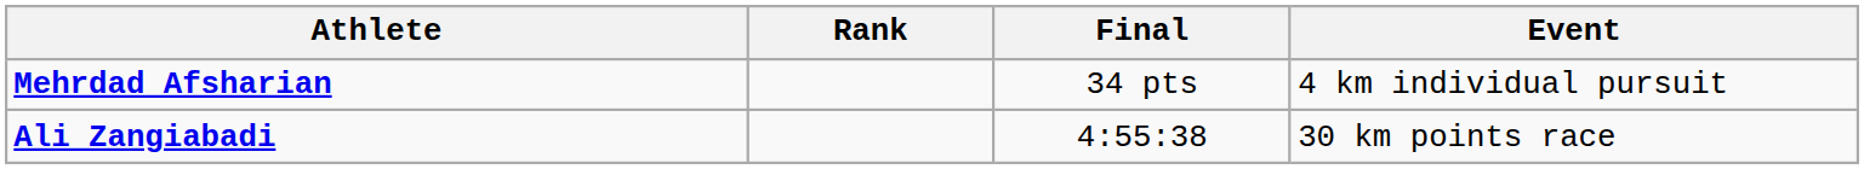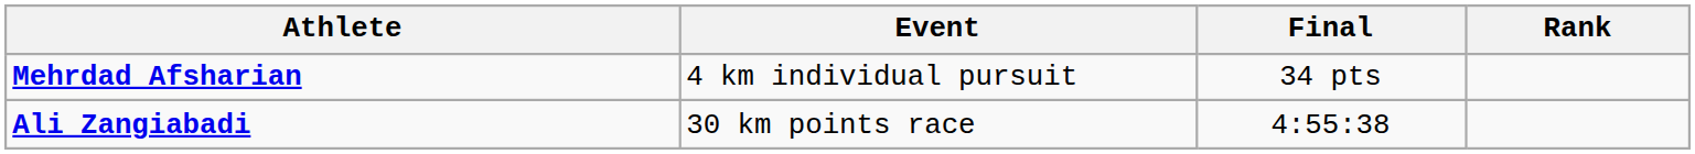columns swapped: Event <-> Rank
